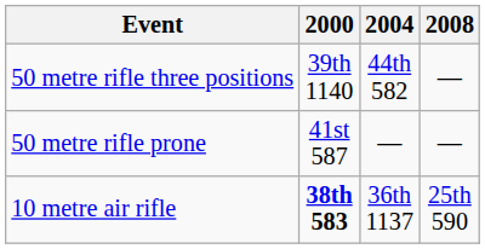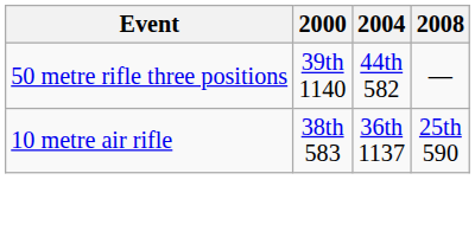- row: 50 metre rifle prone | 41st 587 | — | —
10 metre air rifle | 2000: bold -> normal
